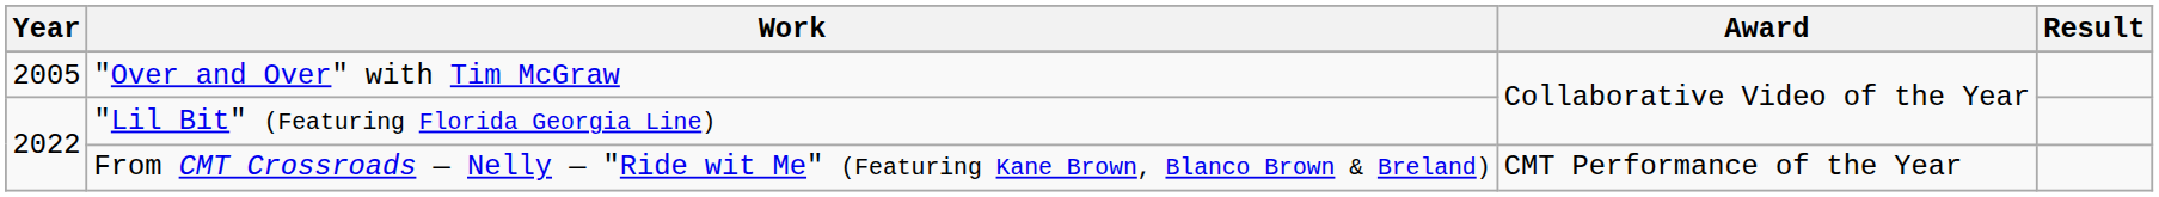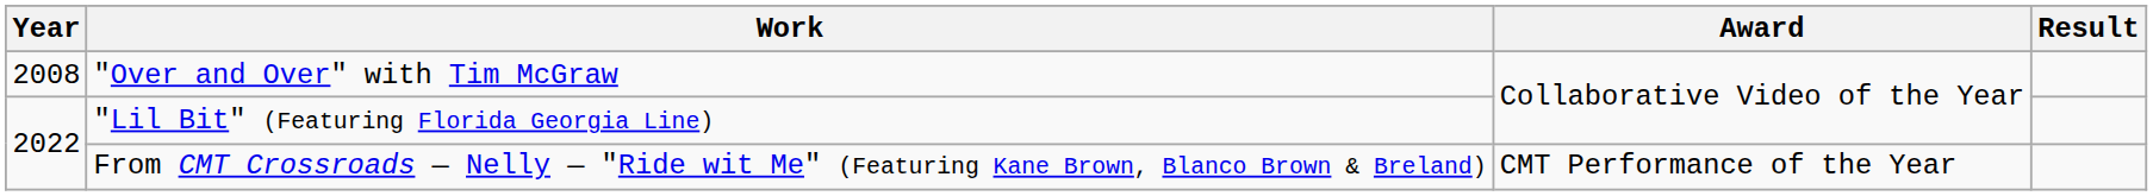"Over and Over" with Tim McGraw | Year: 2005 -> 2008
